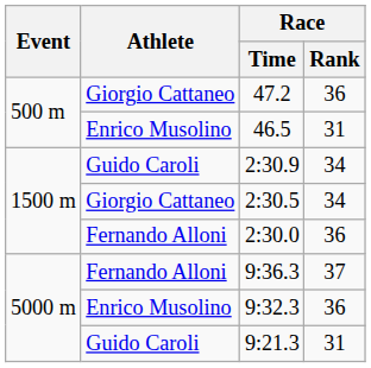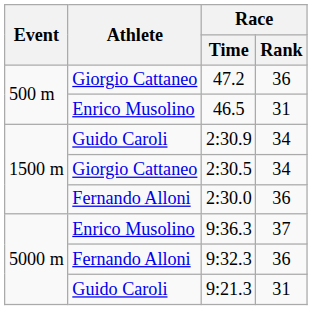9:36.3 | Athlete: Fernando Alloni -> Enrico Musolino
9:32.3 | Athlete: Enrico Musolino -> Fernando Alloni
